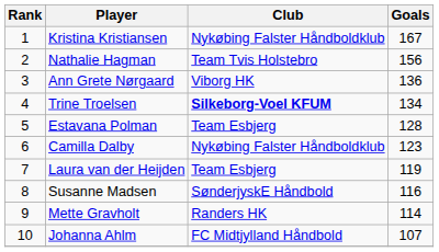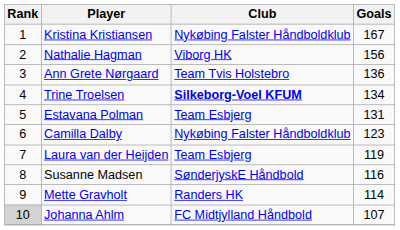Nathalie Hagman | Club: Team Tvis Holstebro -> Viborg HK
Ann Grete Nørgaard | Club: Viborg HK -> Team Tvis Holstebro
Estavana Polman | Goals: 128 -> 131
Johanna Ahlm | Rank: no background -> lightgrey background
